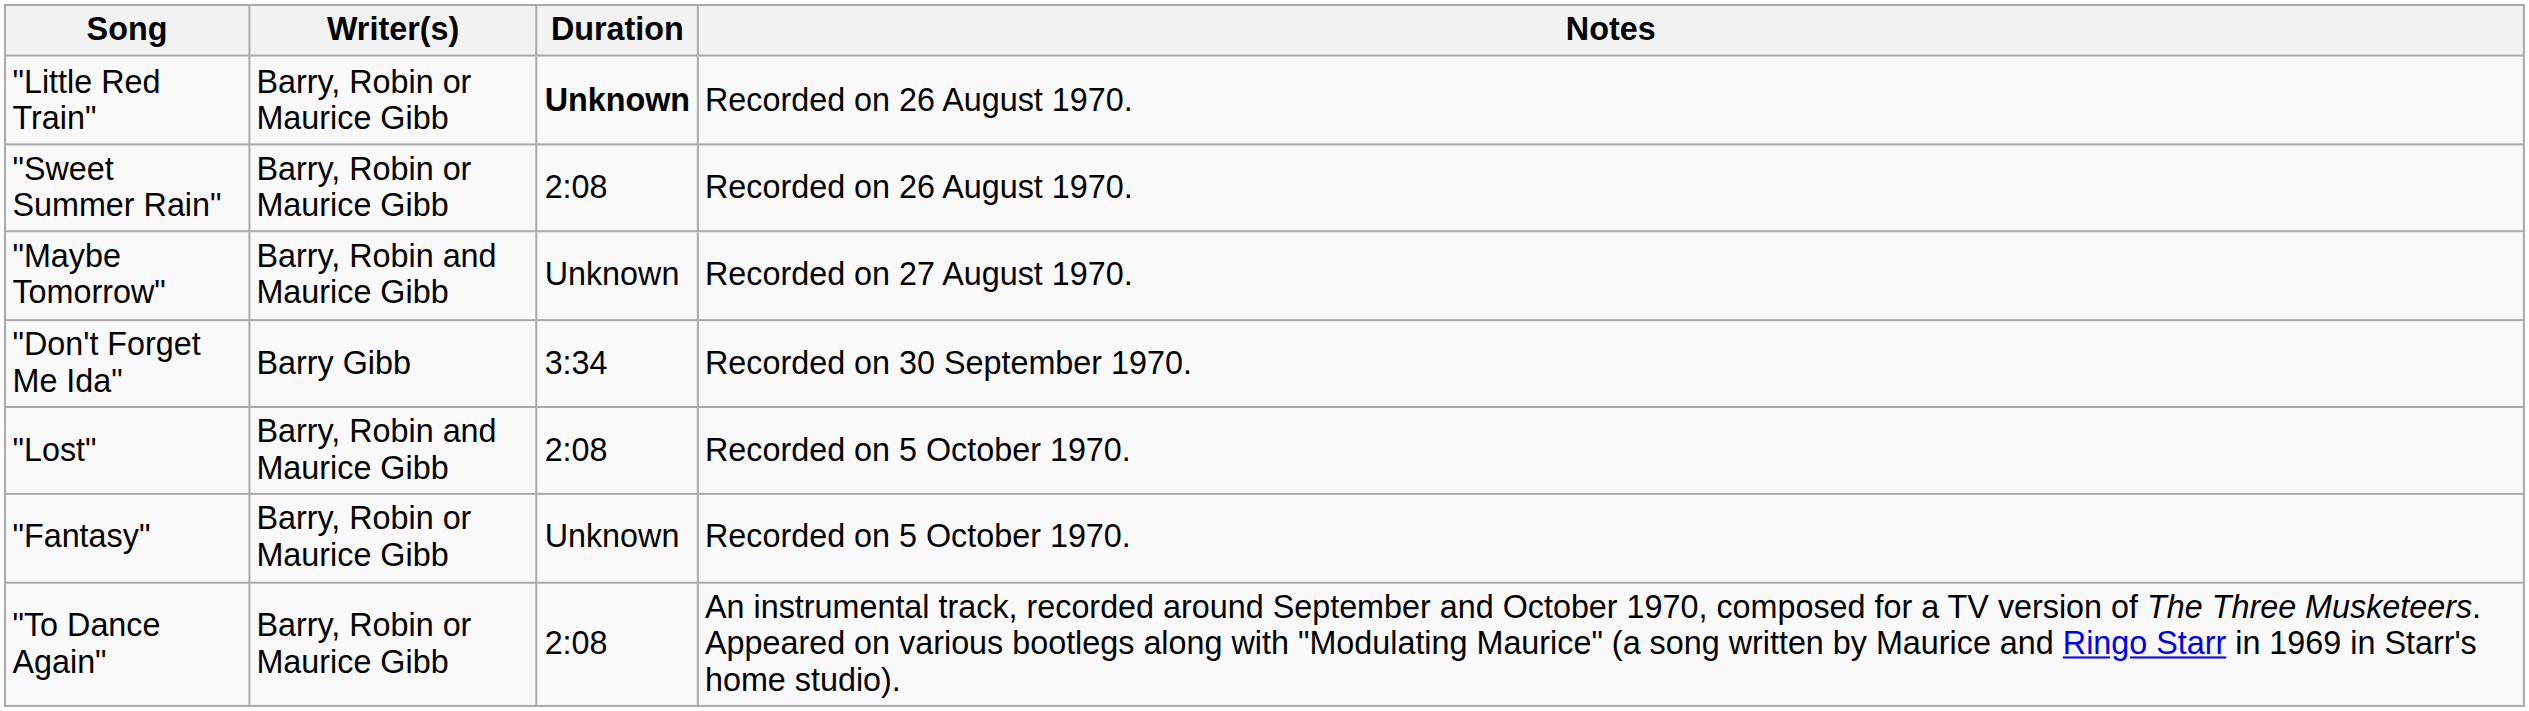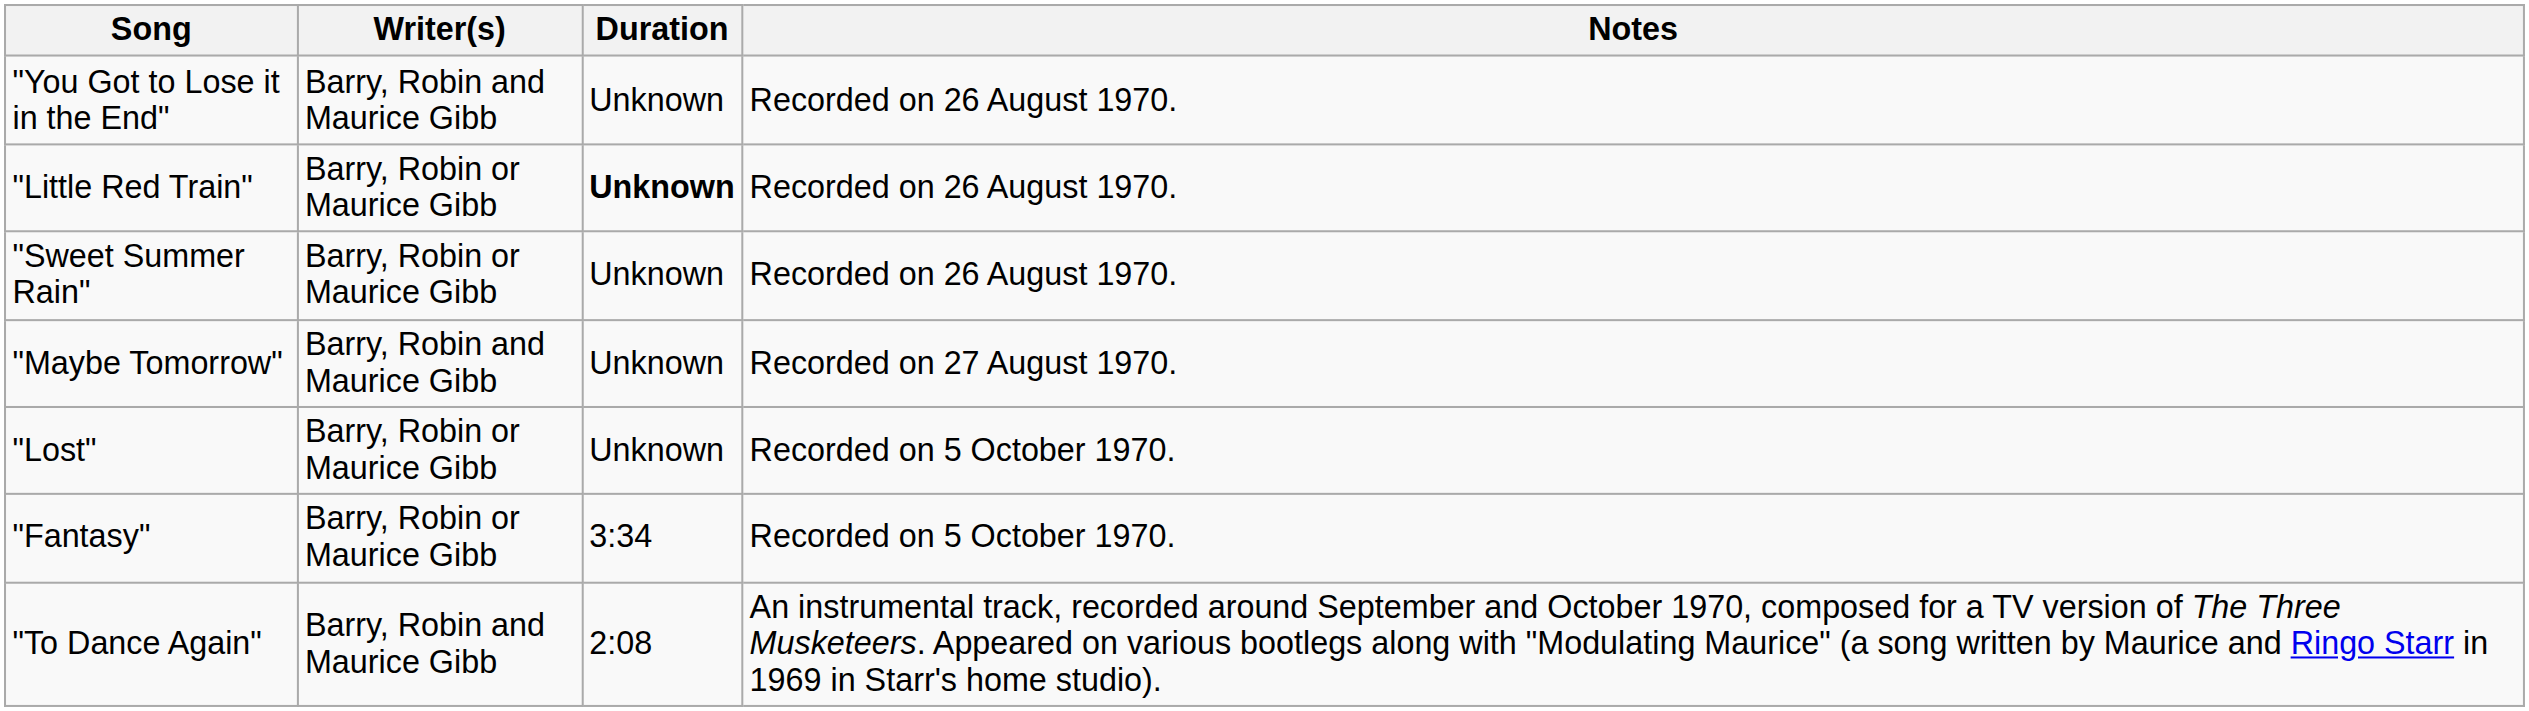+ row: "You Got to Lose it in the End" | Barry, Robin and Maurice Gibb | Unknown | Recorded on 26 August 1970.
"Sweet Summer Rain" | Duration: 2:08 -> Unknown
- row: "Don't Forget Me Ida" | Barry Gibb | 3:34 | Recorded on 30 September 1970.
"Lost" | Writer(s): Barry, Robin and Maurice Gibb -> Barry, Robin or Maurice Gibb
"Lost" | Duration: 2:08 -> Unknown
"Fantasy" | Duration: Unknown -> 3:34
"To Dance Again" | Writer(s): Barry, Robin or Maurice Gibb -> Barry, Robin and Maurice Gibb
